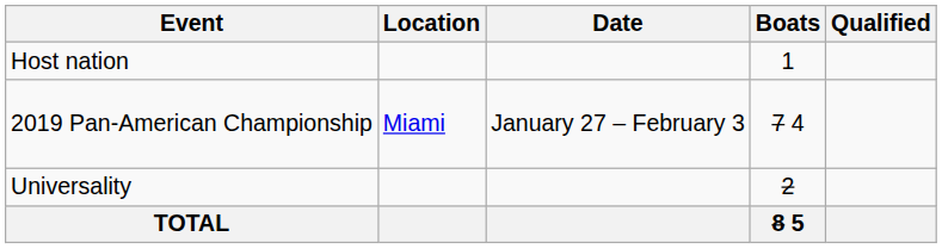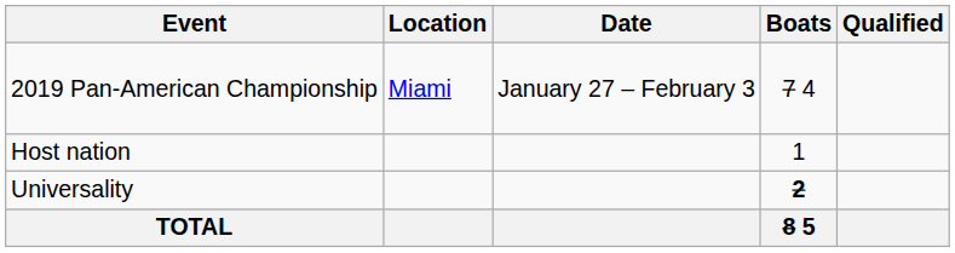rows swapped: Host nation <-> 2019 Pan-American Championship
Universality | Boats: normal -> bold
